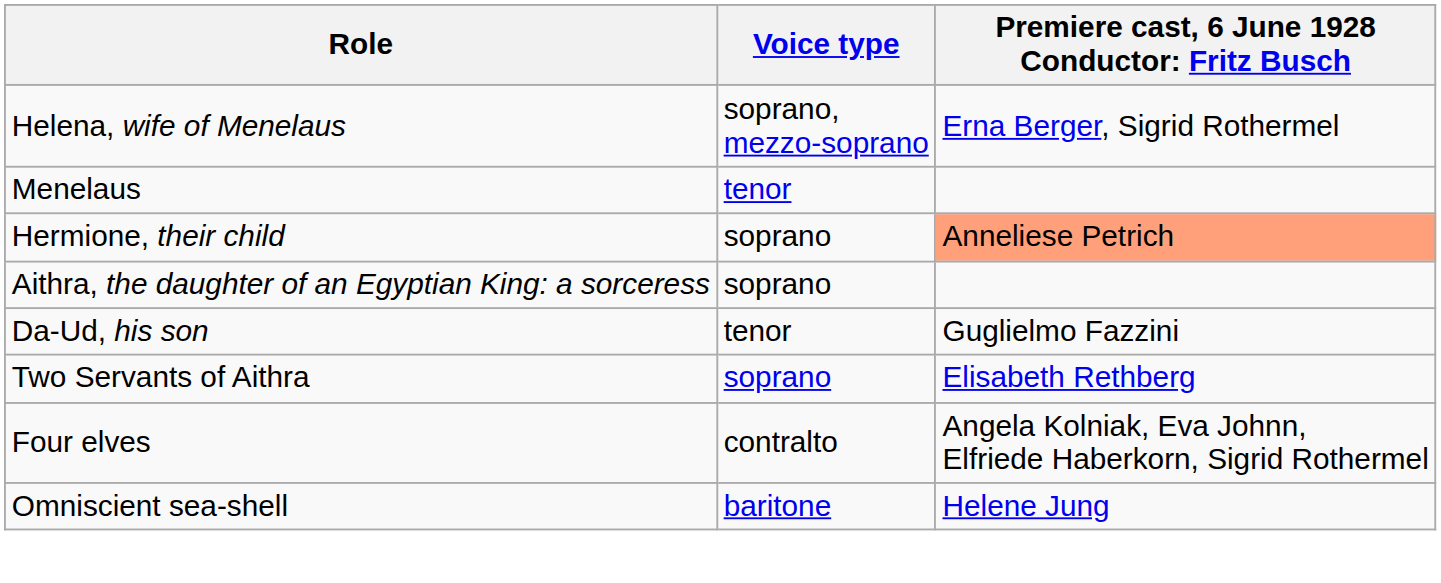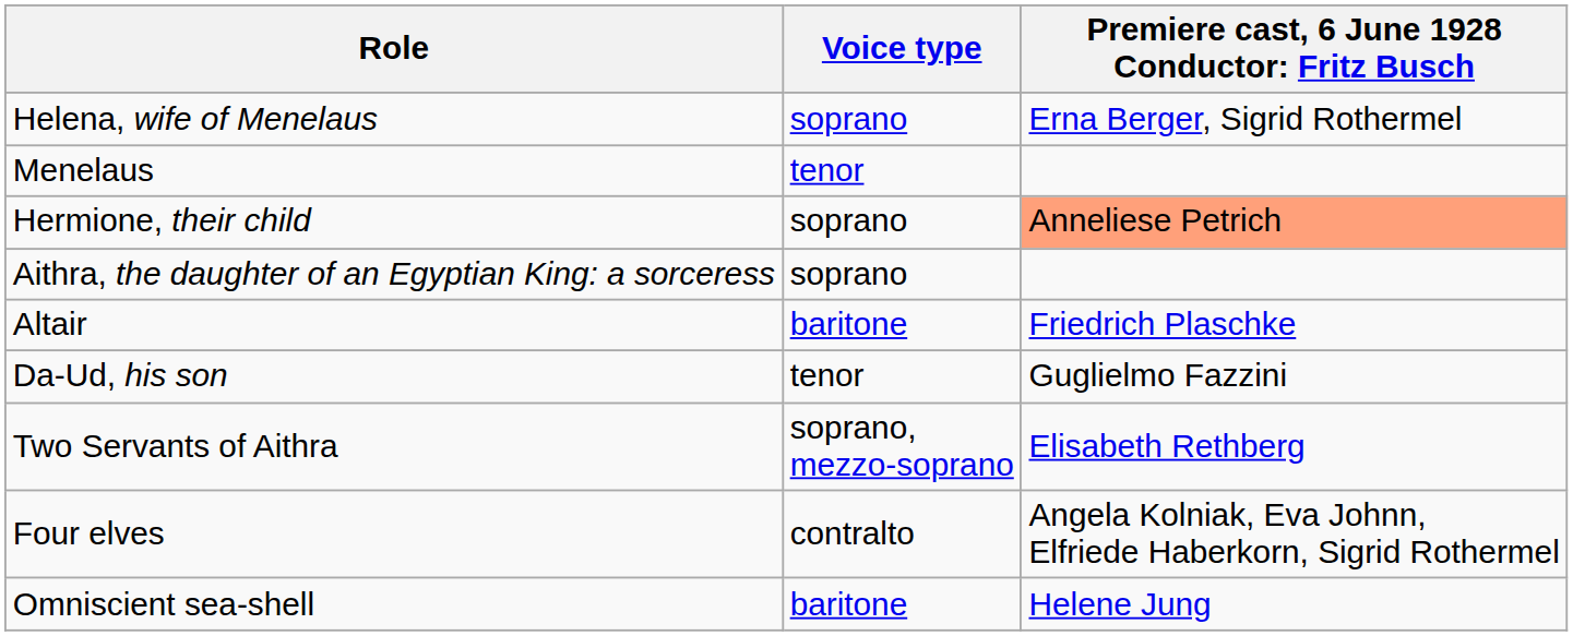Helena, wife of Menelaus | Voice type: soprano, mezzo-soprano -> soprano
+ row: Altair | baritone | Friedrich Plaschke
Two Servants of Aithra | Voice type: soprano -> soprano, mezzo-soprano
